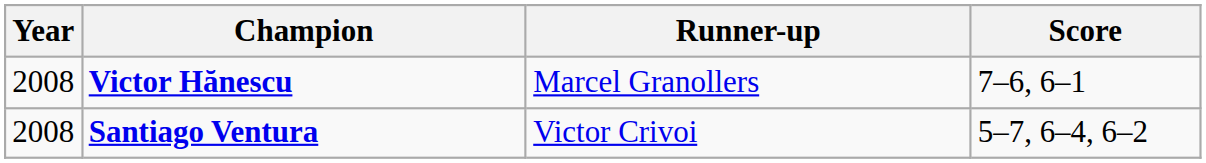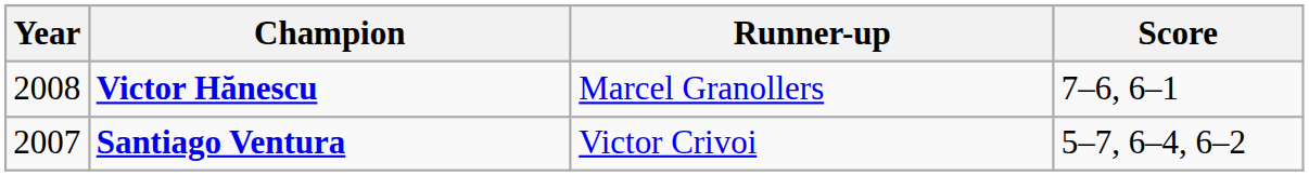Santiago Ventura | Year: 2008 -> 2007
